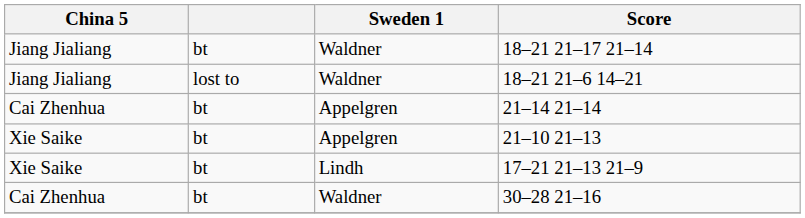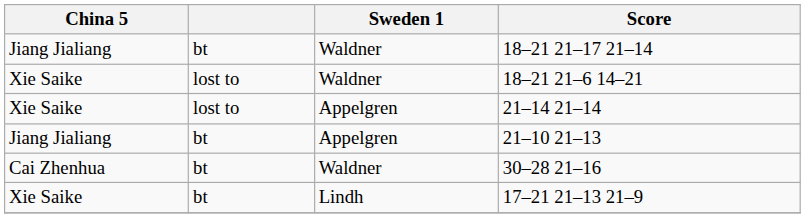18–21 21–6 14–21 | China 5: Jiang Jialiang -> Xie Saike
21–14 21–14 | China 5: Cai Zhenhua -> Xie Saike
21–14 21–14 | column 2: bt -> lost to
21–10 21–13 | China 5: Xie Saike -> Jiang Jialiang
rows swapped: 30–28 21–16 <-> 17–21 21–13 21–9
